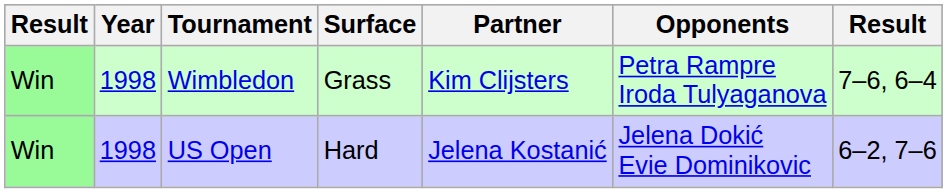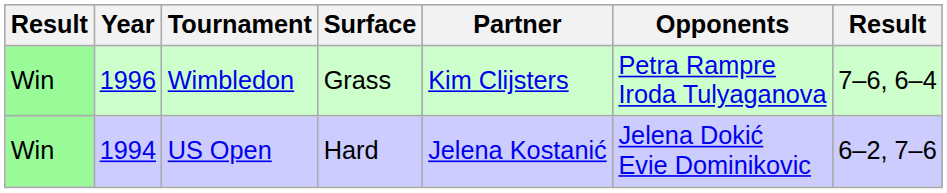Wimbledon | Year: 1998 -> 1996
US Open | Year: 1998 -> 1994
